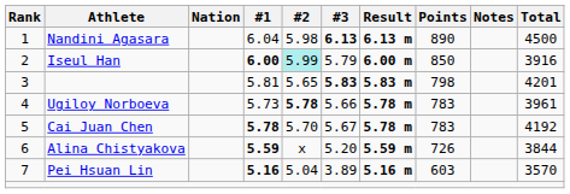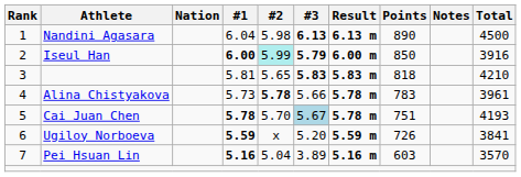2 | #3: normal -> bold
3 | Points: 798 -> 818
3 | Total: 4201 -> 4210
4 | Athlete: Ugiloy Norboeva -> Alina Chistyakova
5 | #3: no background -> lightblue background
5 | Points: 783 -> 751
5 | Total: 4192 -> 4193
6 | Athlete: Alina Chistyakova -> Ugiloy Norboeva
6 | Total: 3844 -> 3841
